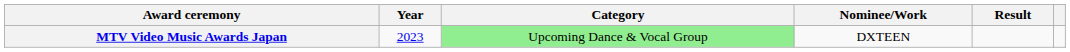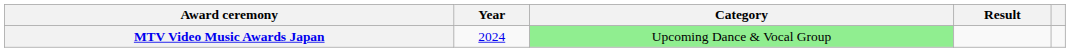- column: Nominee/Work | DXTEEN
MTV Video Music Awards Japan | Year: 2023 -> 2024
